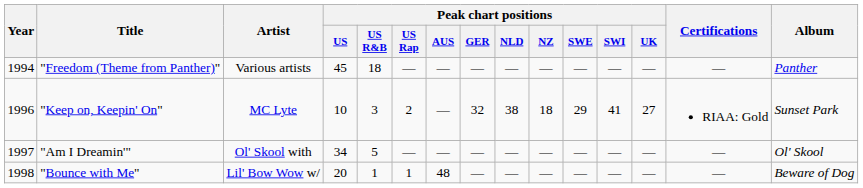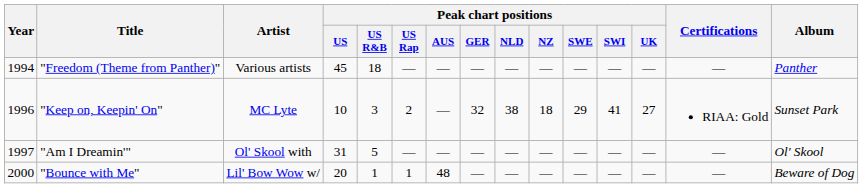"Am I Dreamin'" | Peak chart positions / US: 34 -> 31
"Bounce with Me" | Year: 1998 -> 2000
